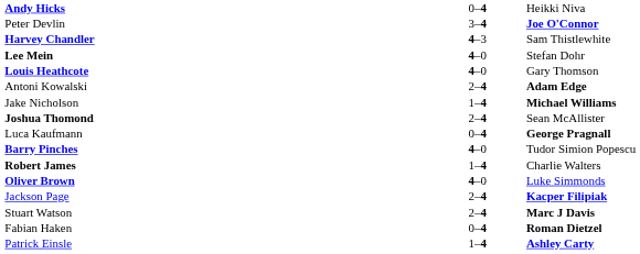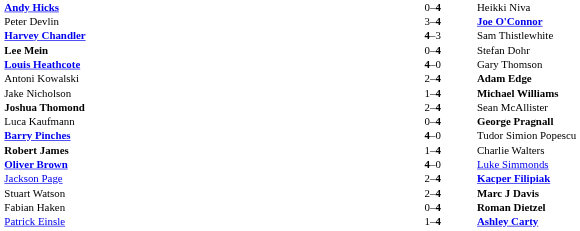Lee Mein | column 2: 4–0 -> 0–4
